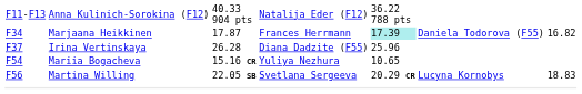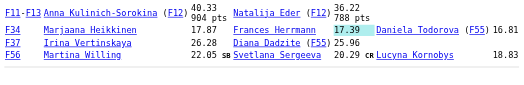F34 | column 7: 16.82 -> 16.81
- row: F54 | Mariia Bogacheva | 15.16 CR | Yuliya Nezhura | 10.65
